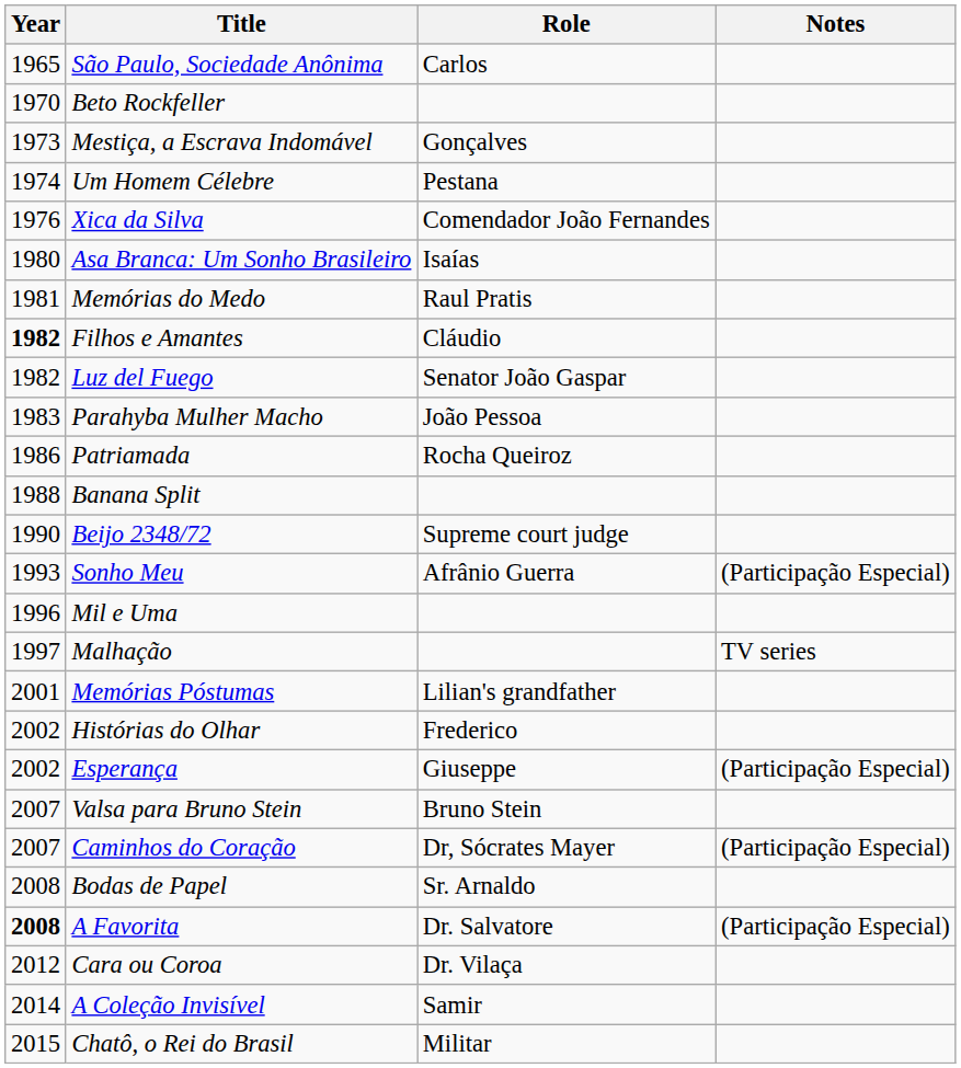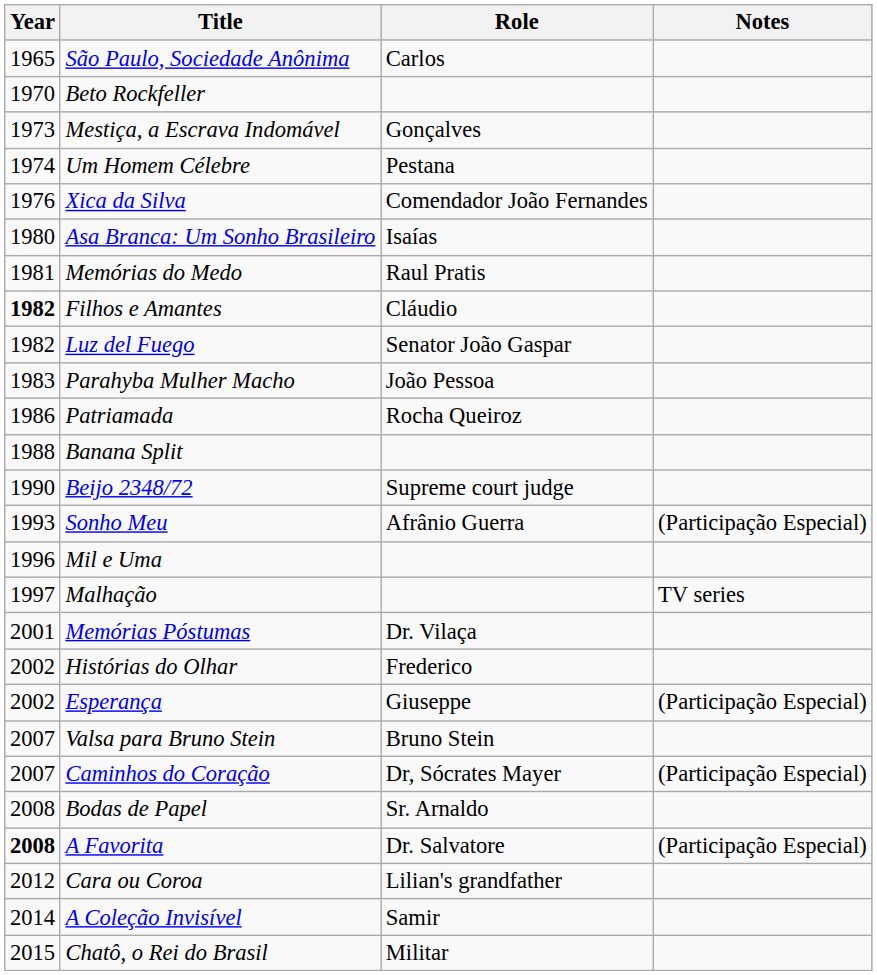Memórias Póstumas | Role: Lilian's grandfather -> Dr. Vilaça
Cara ou Coroa | Role: Dr. Vilaça -> Lilian's grandfather
